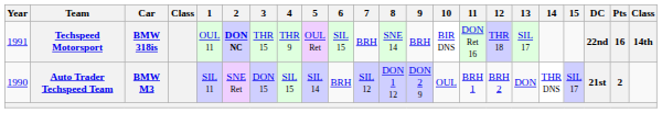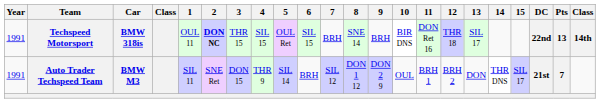Techspeed Motorsport | 4: THR 9 -> SIL 15
Techspeed Motorsport | Pts: 16 -> 13
Auto Trader Techspeed Team | Year: 1990 -> 1991
Auto Trader Techspeed Team | 4: SIL 15 -> THR 9
Auto Trader Techspeed Team | Pts: 2 -> 7
